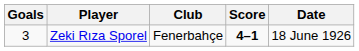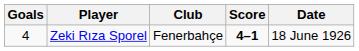Zeki Rıza Sporel | Goals: 3 -> 4
